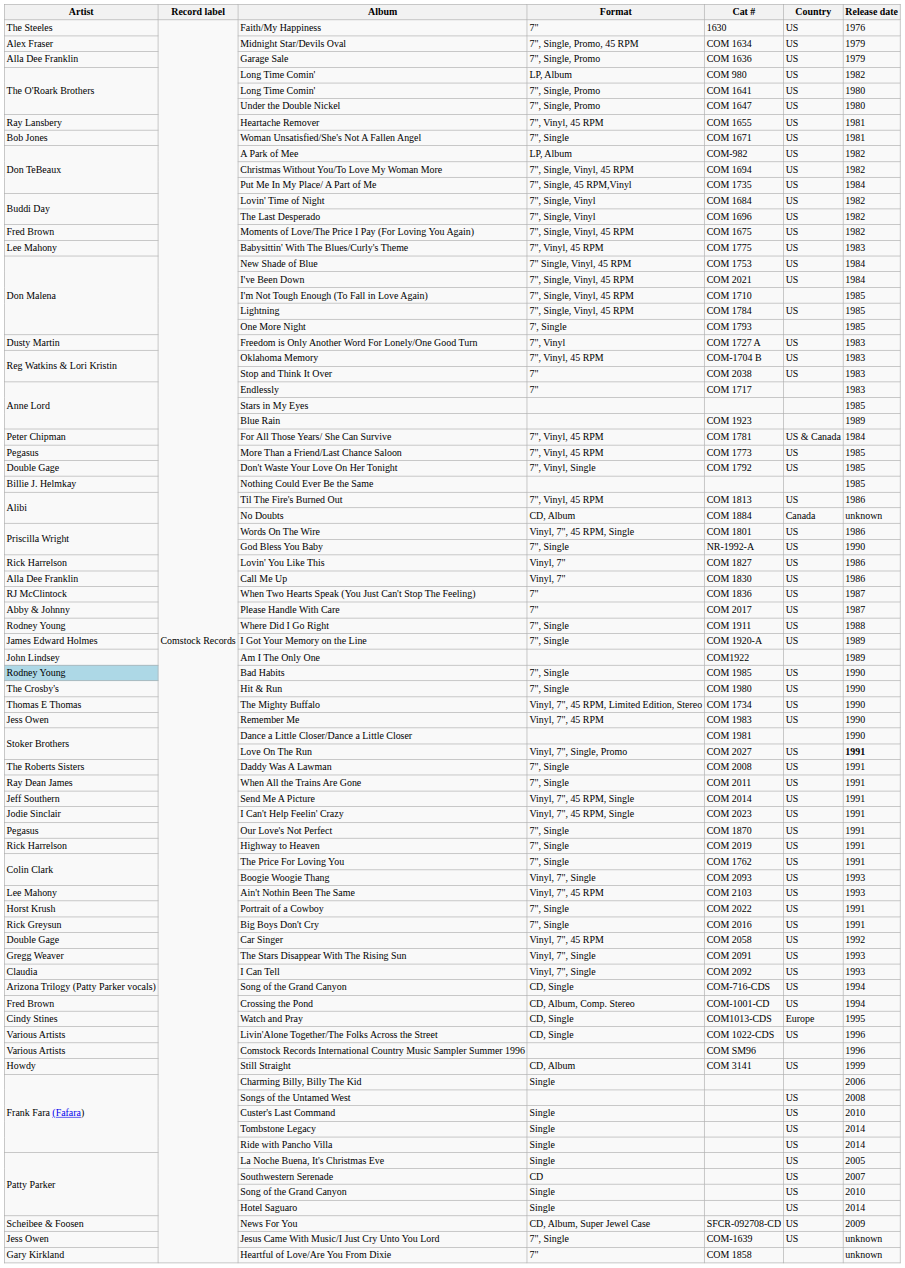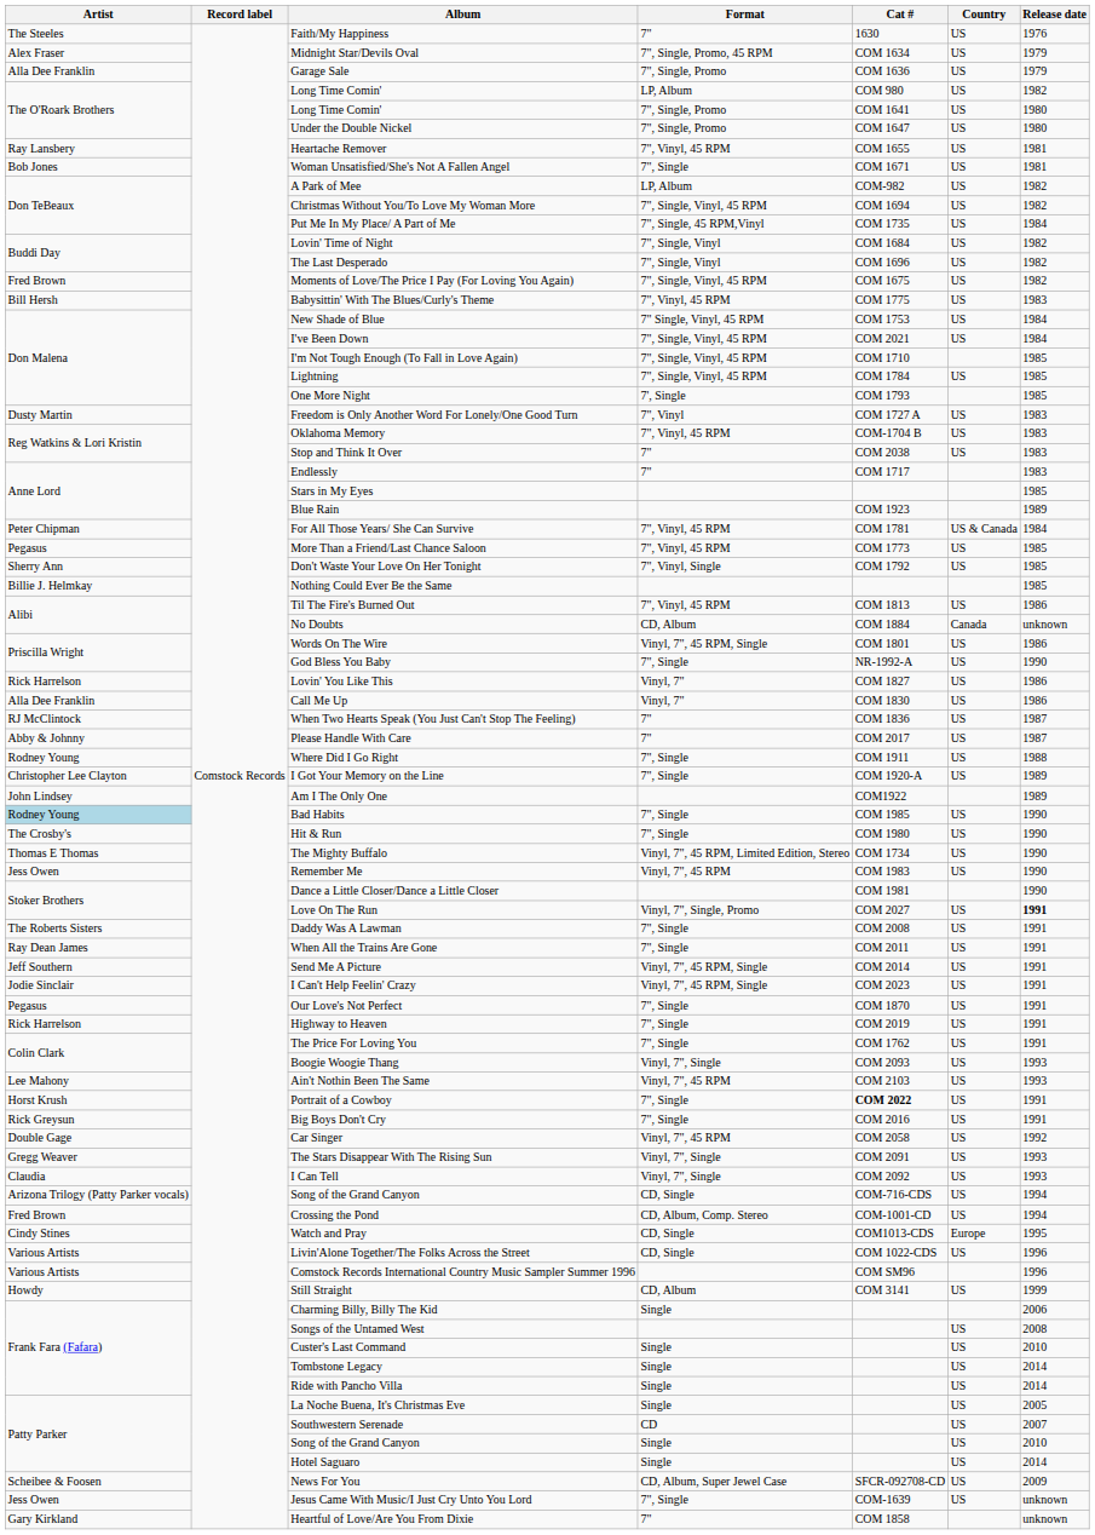Babysittin' With The Blues/Curly's Theme | Artist: Lee Mahony -> Bill Hersh
Don't Waste Your Love On Her Tonight | Artist: Double Gage -> Sherry Ann
I Got Your Memory on the Line | Artist: James Edward Holmes -> Christopher Lee Clayton
Portrait of a Cowboy | Cat #: normal -> bold
